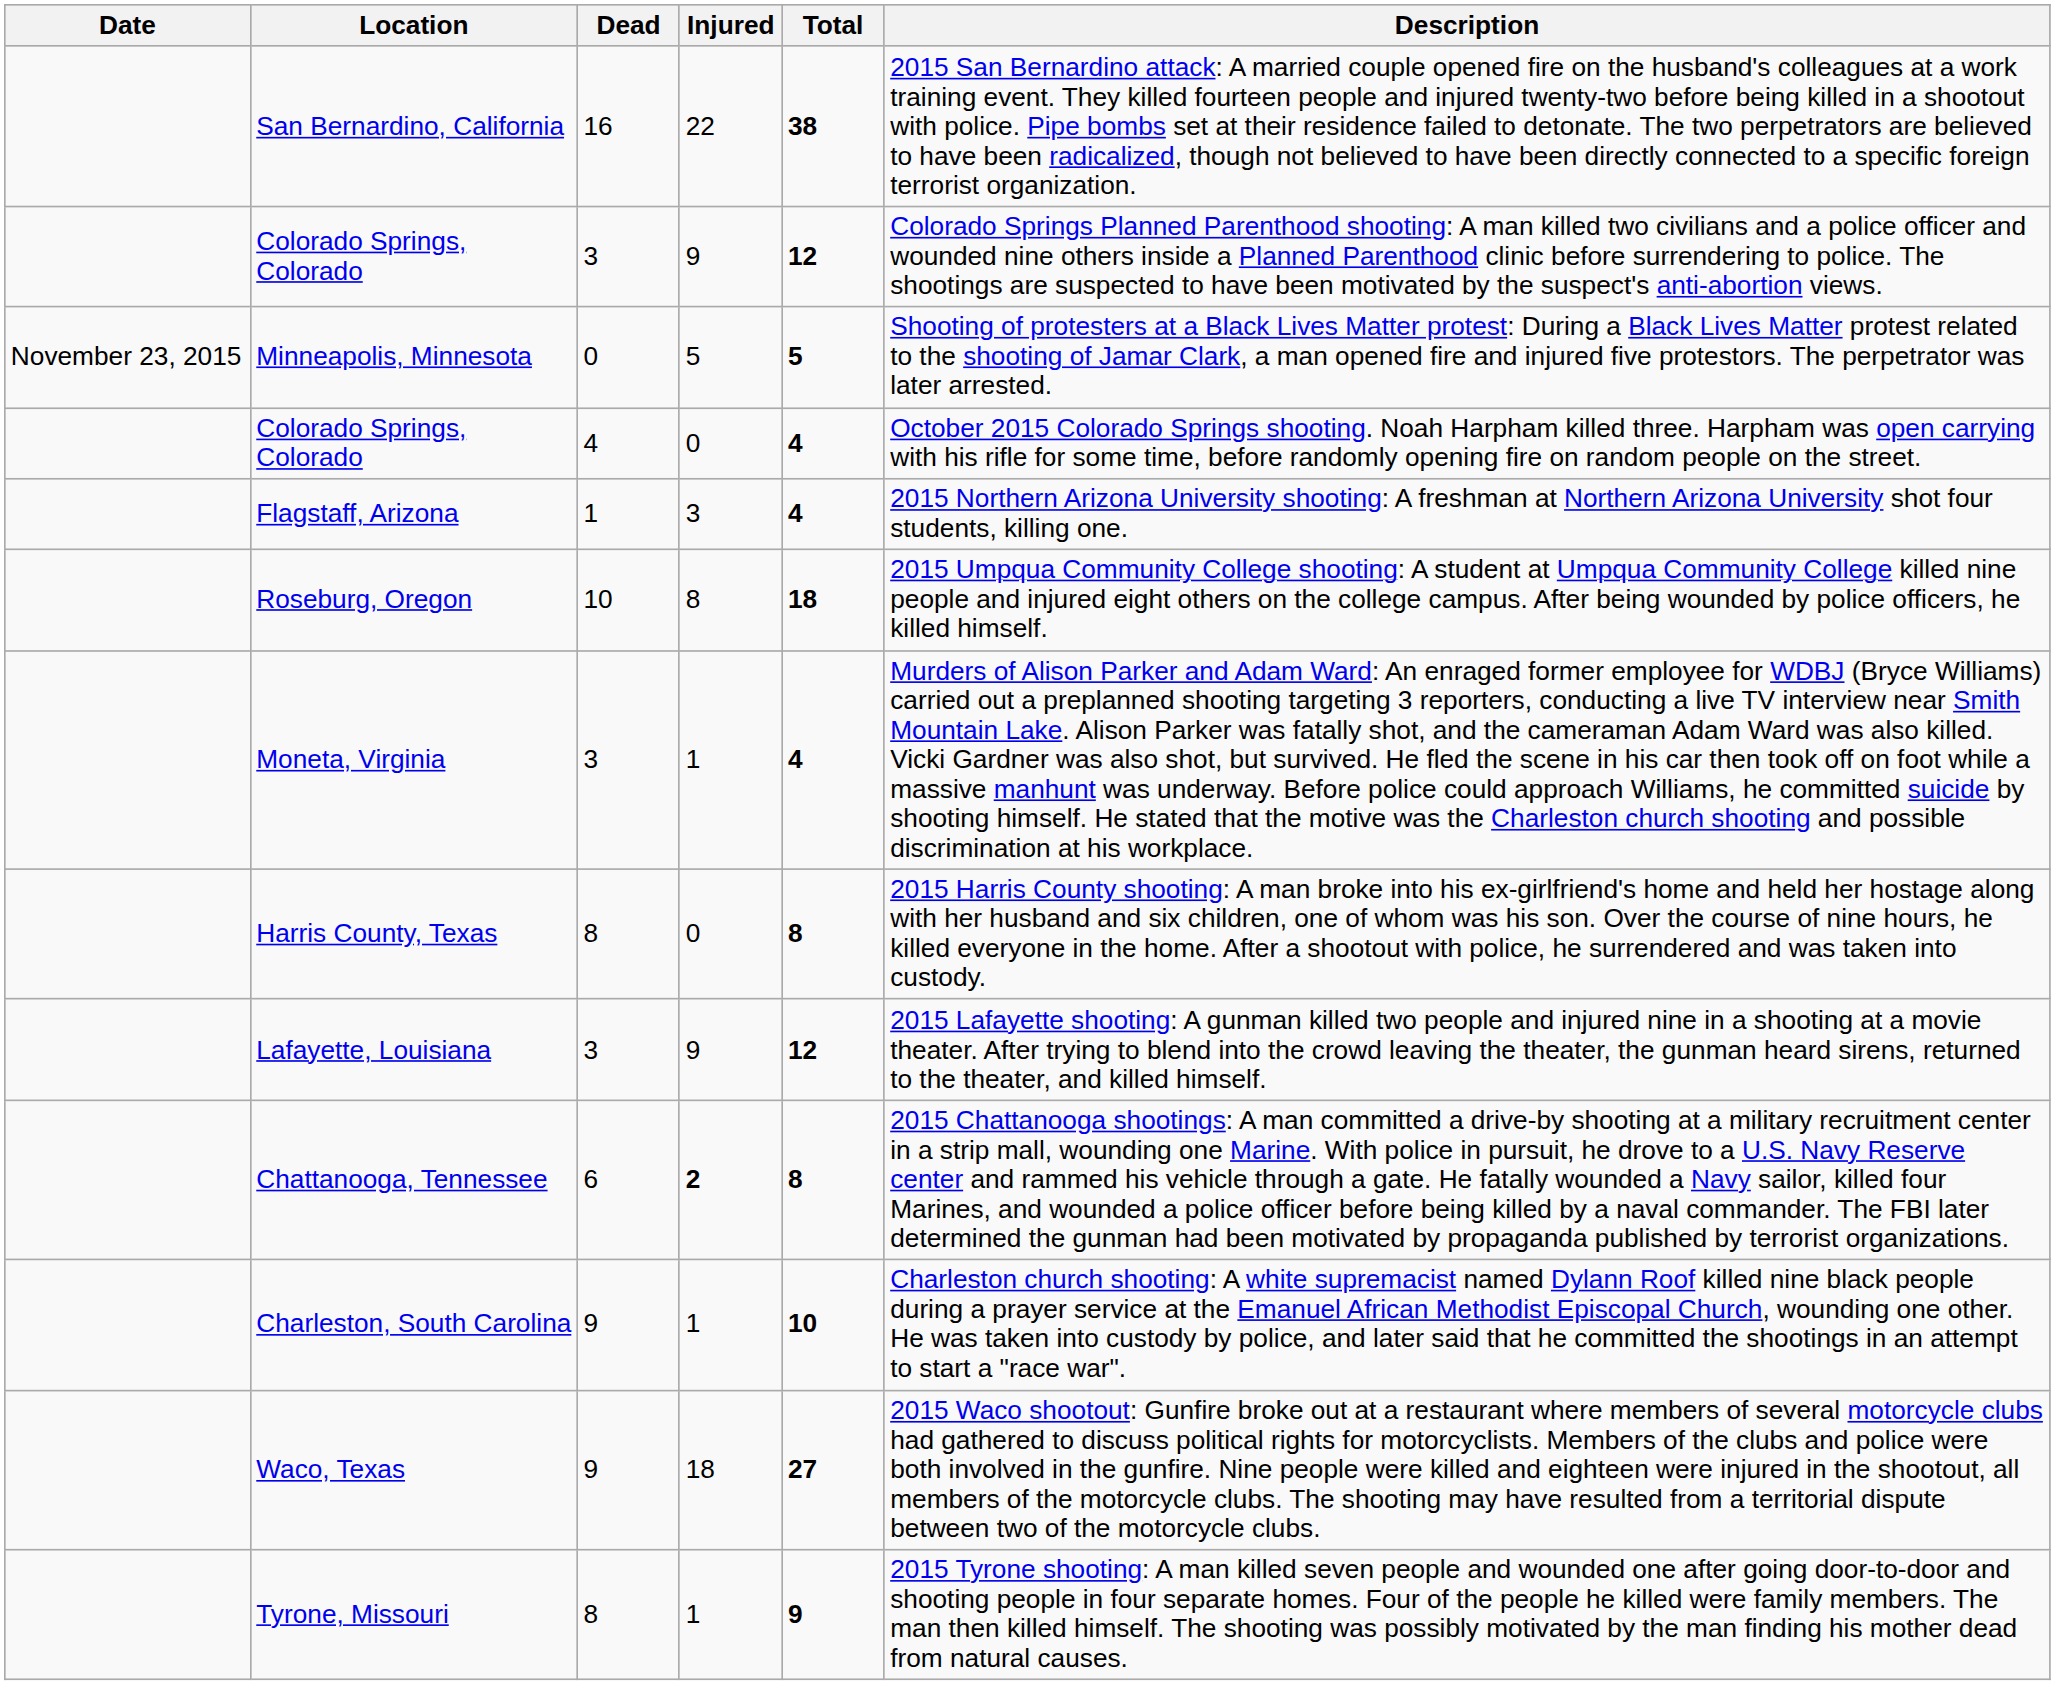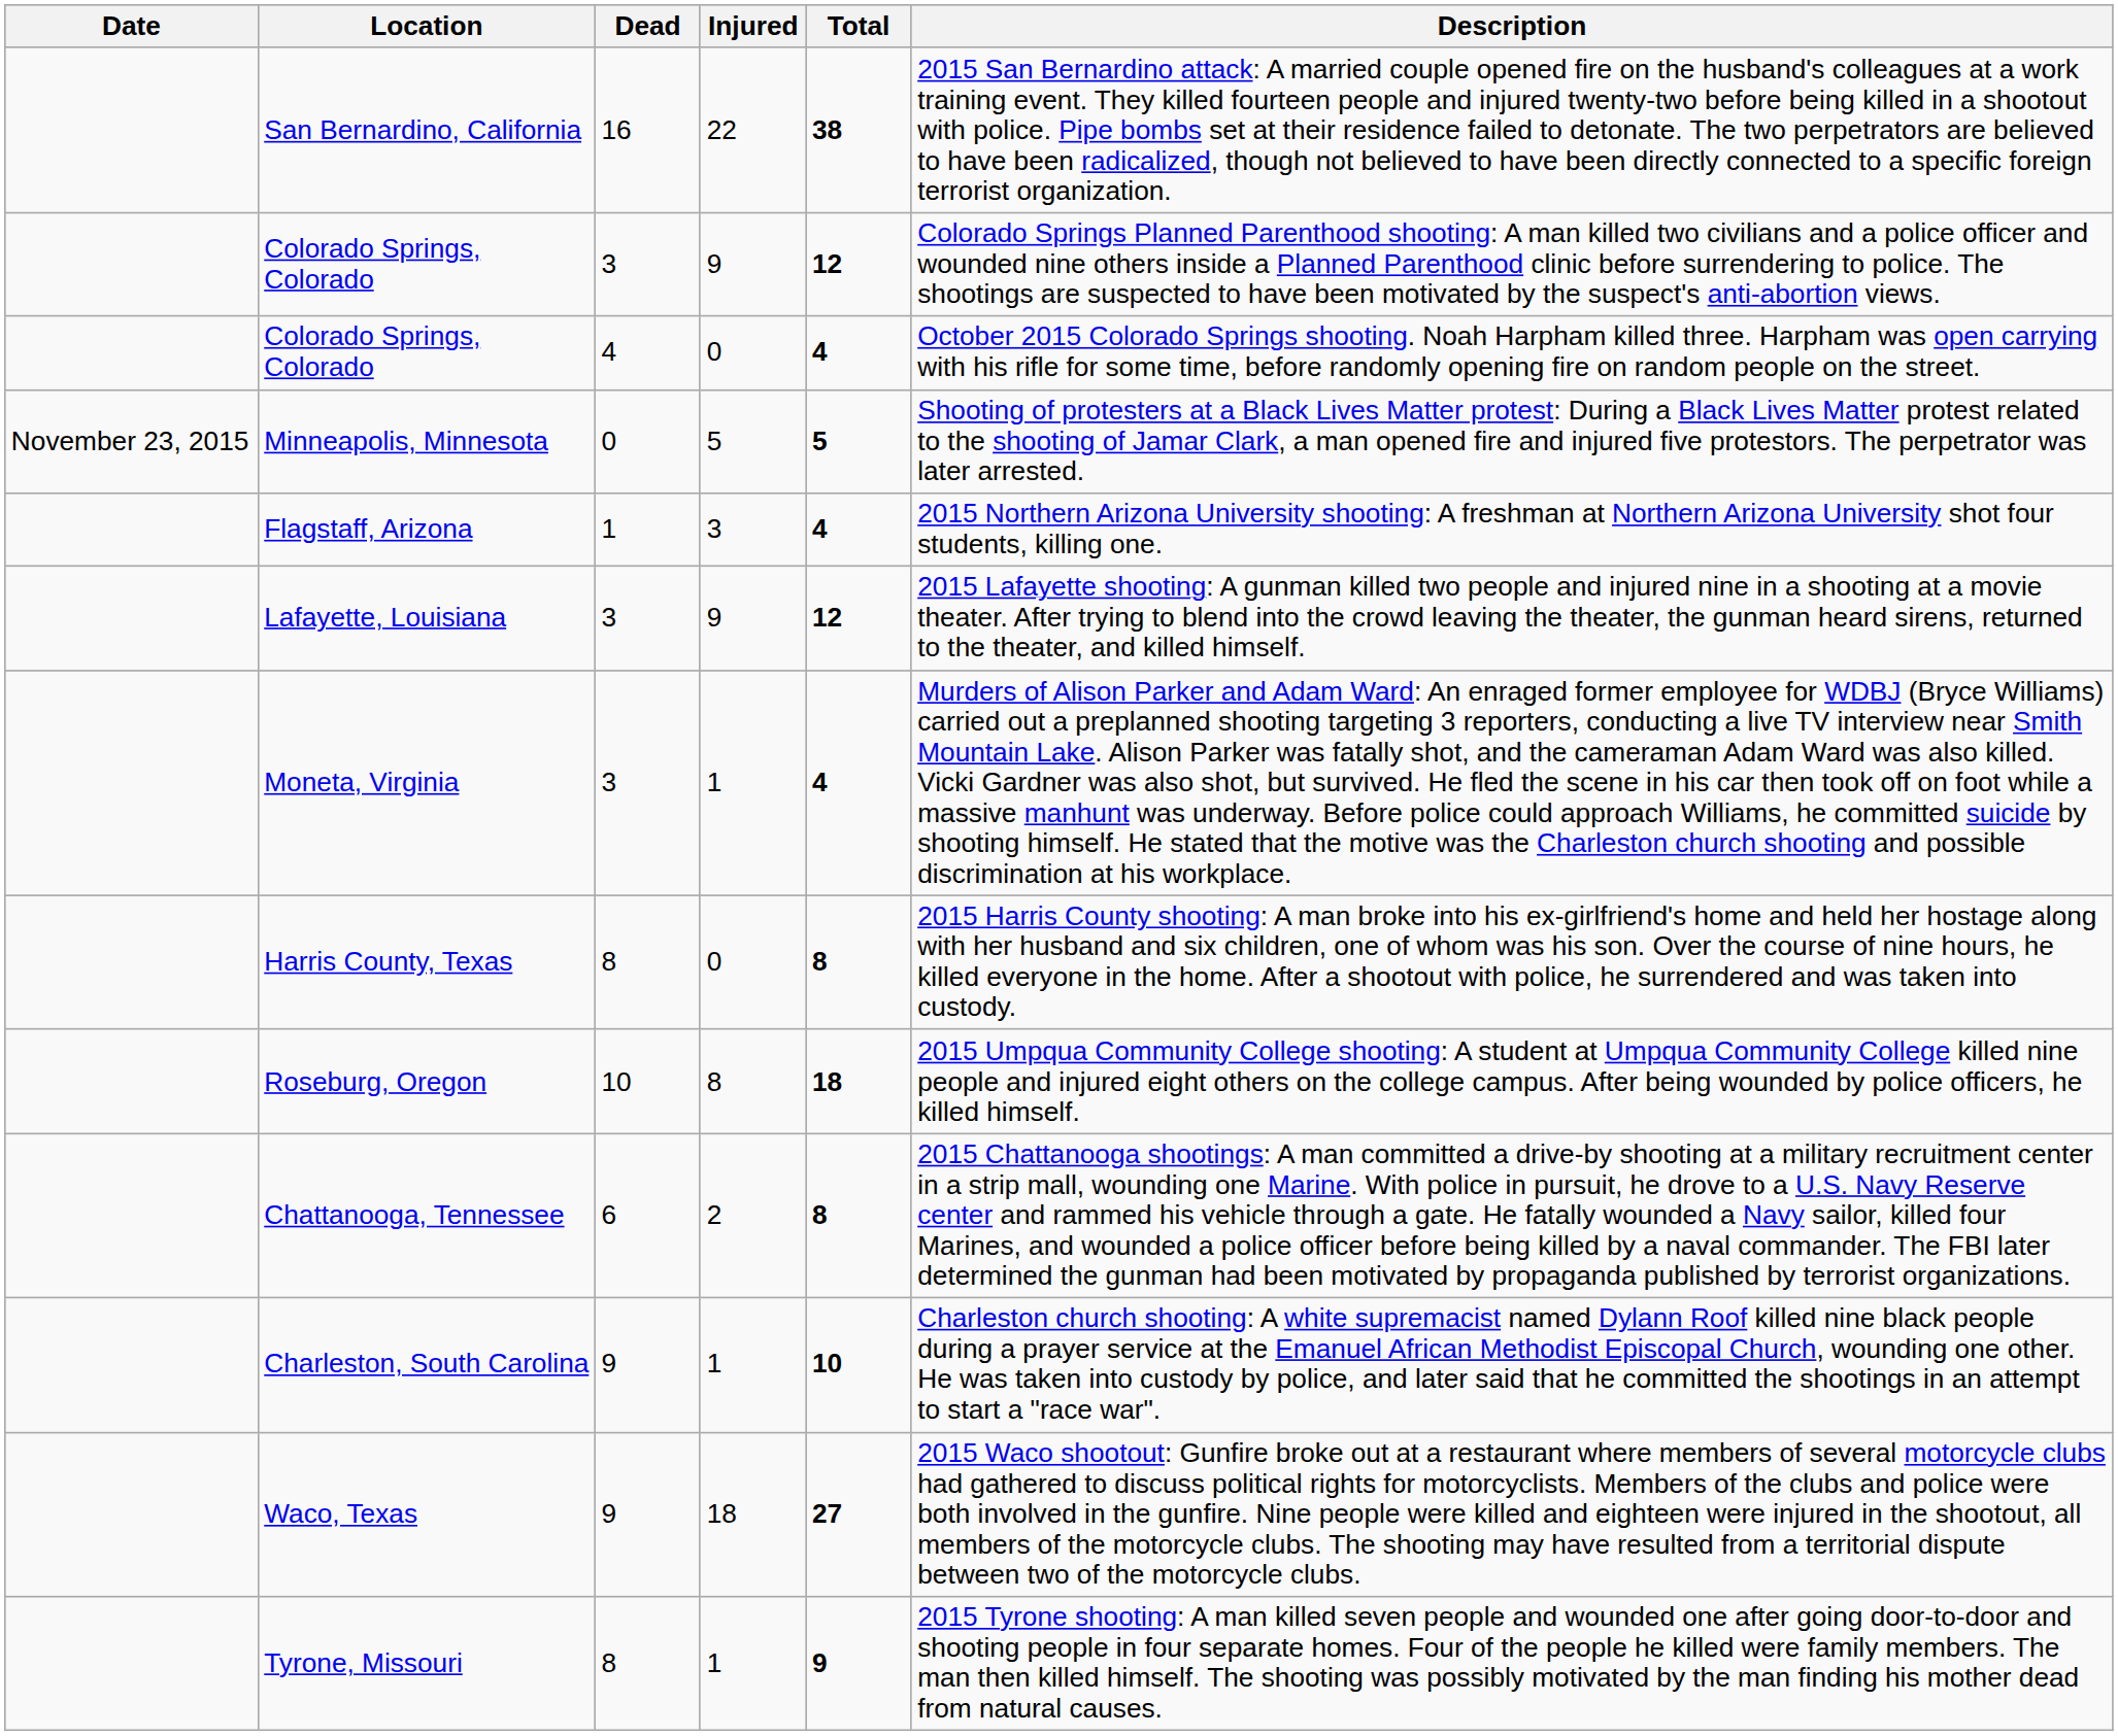rows swapped: Minneapolis, Minnesota <-> Colorado Springs, Colorado / 4
rows swapped: Roseburg, Oregon <-> Lafayette, Louisiana
Chattanooga, Tennessee | Injured: bold -> normal
